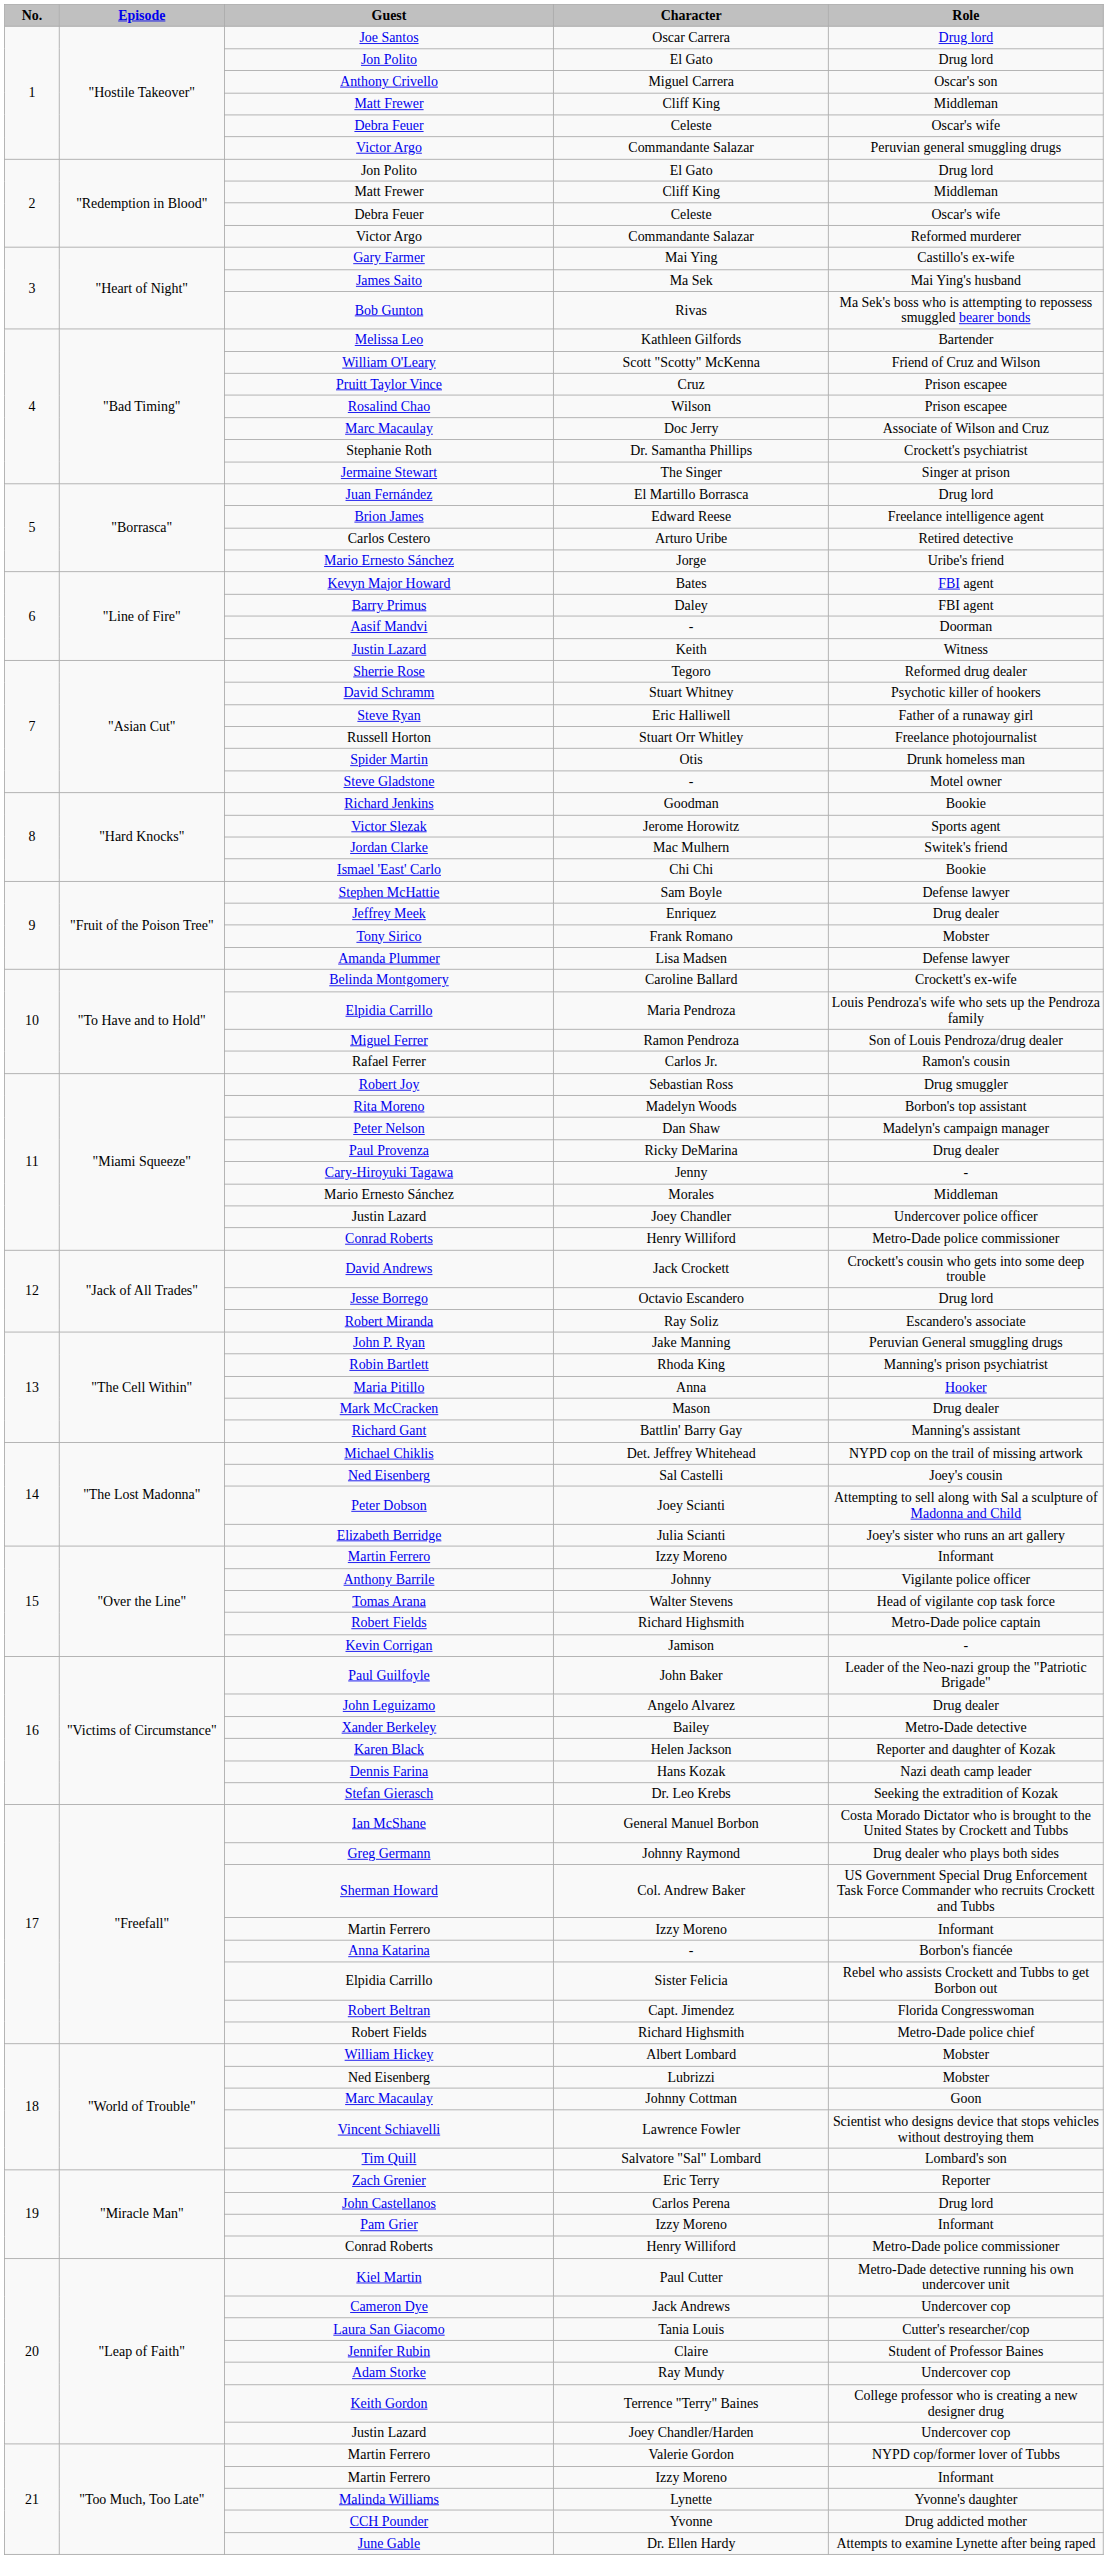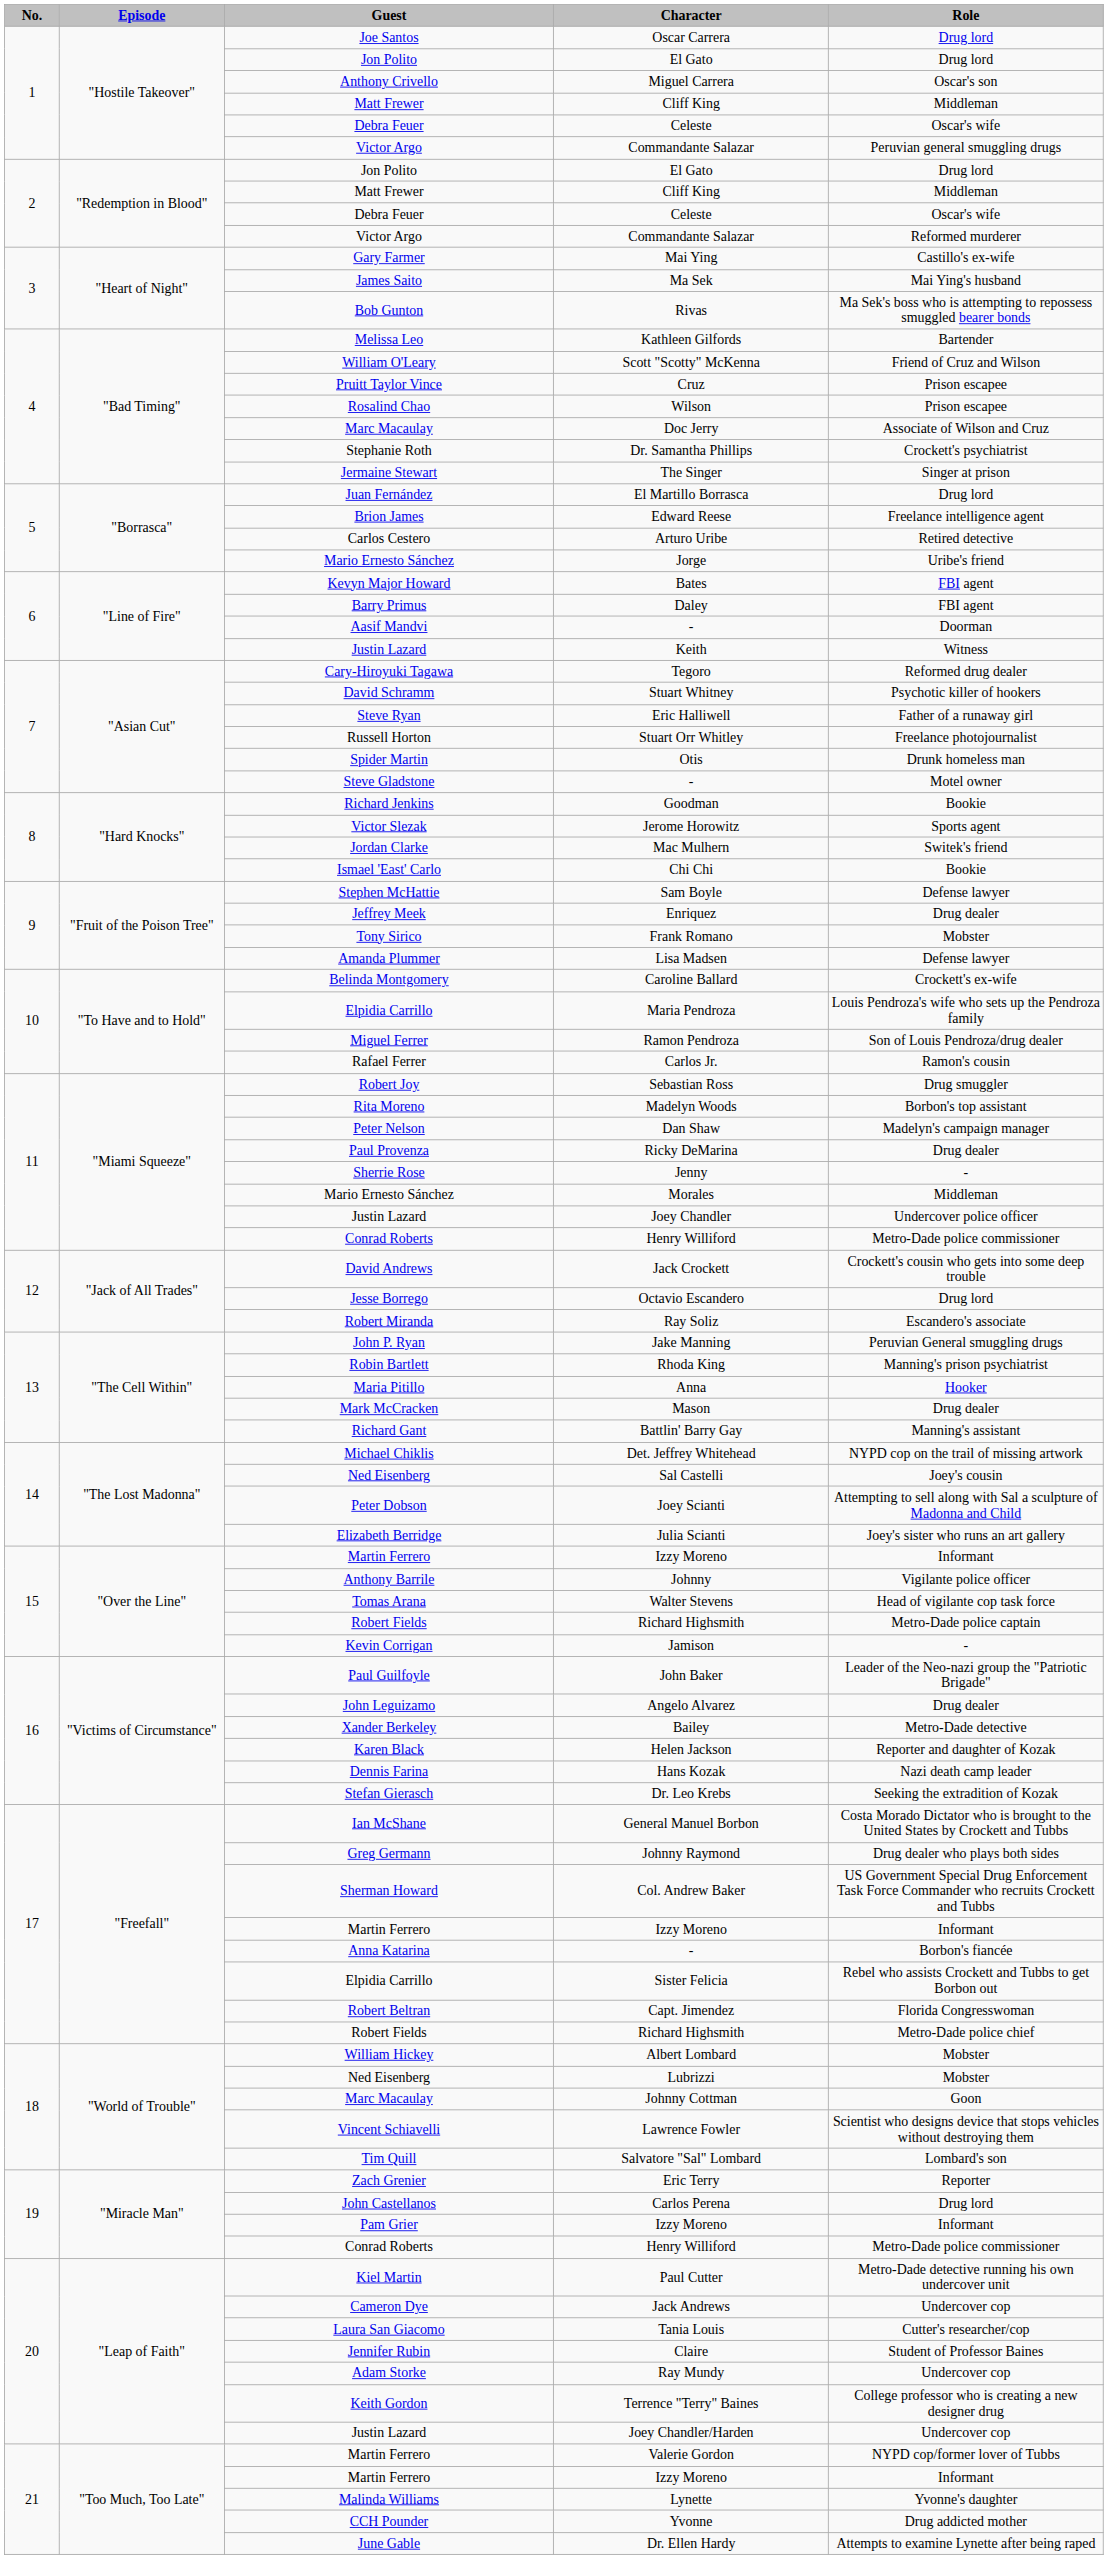Tegoro | Guest: Sherrie Rose -> Cary-Hiroyuki Tagawa
Jenny | Guest: Cary-Hiroyuki Tagawa -> Sherrie Rose
